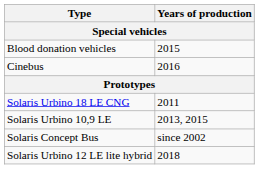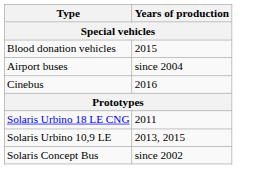+ row: Airport buses | since 2004
- row: Solaris Urbino 12 LE lite hybrid | 2018
